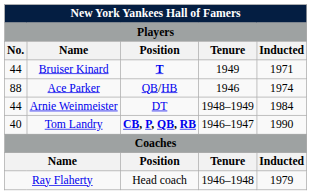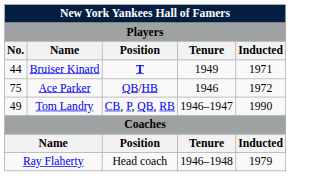Ace Parker | No.: 88 -> 75
Ace Parker | Inducted: 1974 -> 1972
- row: 44 | Arnie Weinmeister | DT | 1948–1949 | 1984
Tom Landry | No.: 40 -> 49
Tom Landry | Position: bold -> normal
